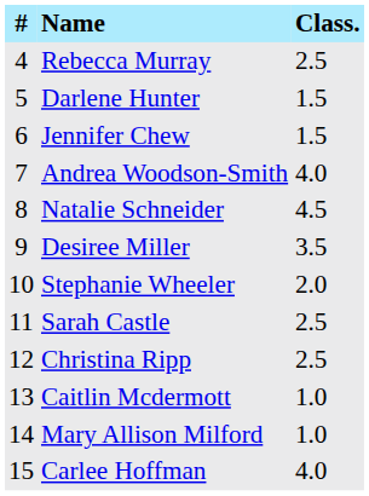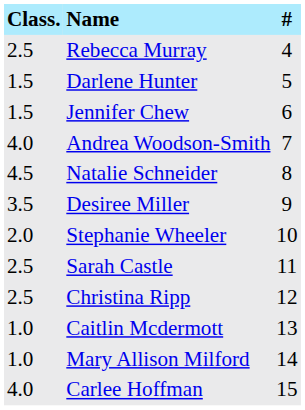columns swapped: # <-> Class.
